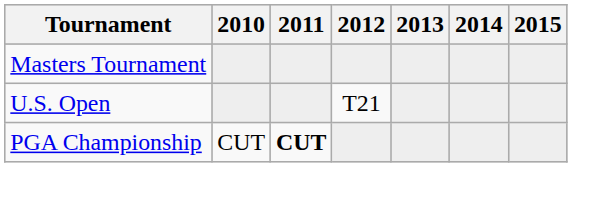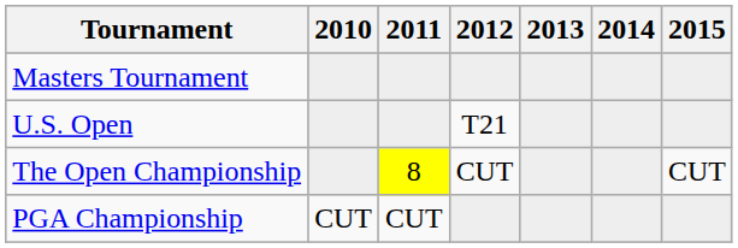+ row: The Open Championship | 8 | CUT | CUT
PGA Championship | 2011: bold -> normal
